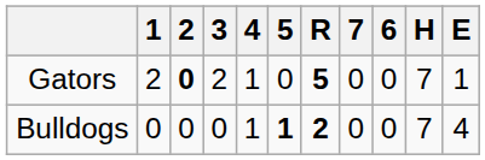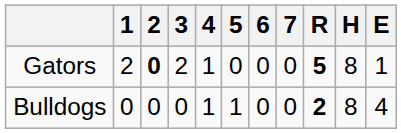columns swapped: 6 <-> R
Gators | H: 7 -> 8
Bulldogs | 5: bold -> normal
Bulldogs | H: 7 -> 8
